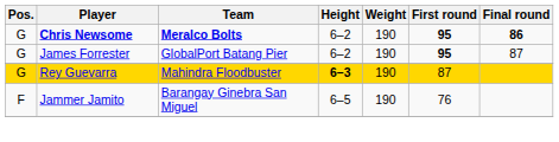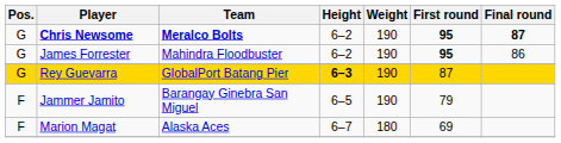Chris Newsome | Final round: 86 -> 87
James Forrester | Team: GlobalPort Batang Pier -> Mahindra Floodbuster
James Forrester | Final round: 87 -> 86
Rey Guevarra | Team: Mahindra Floodbuster -> GlobalPort Batang Pier
Jammer Jamito | First round: 76 -> 79
+ row: F | Marion Magat | Alaska Aces | 6–7 | 180 | 69
